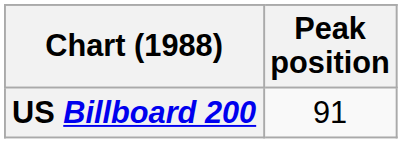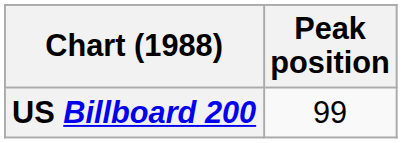US Billboard 200 | Peak position: 91 -> 99
